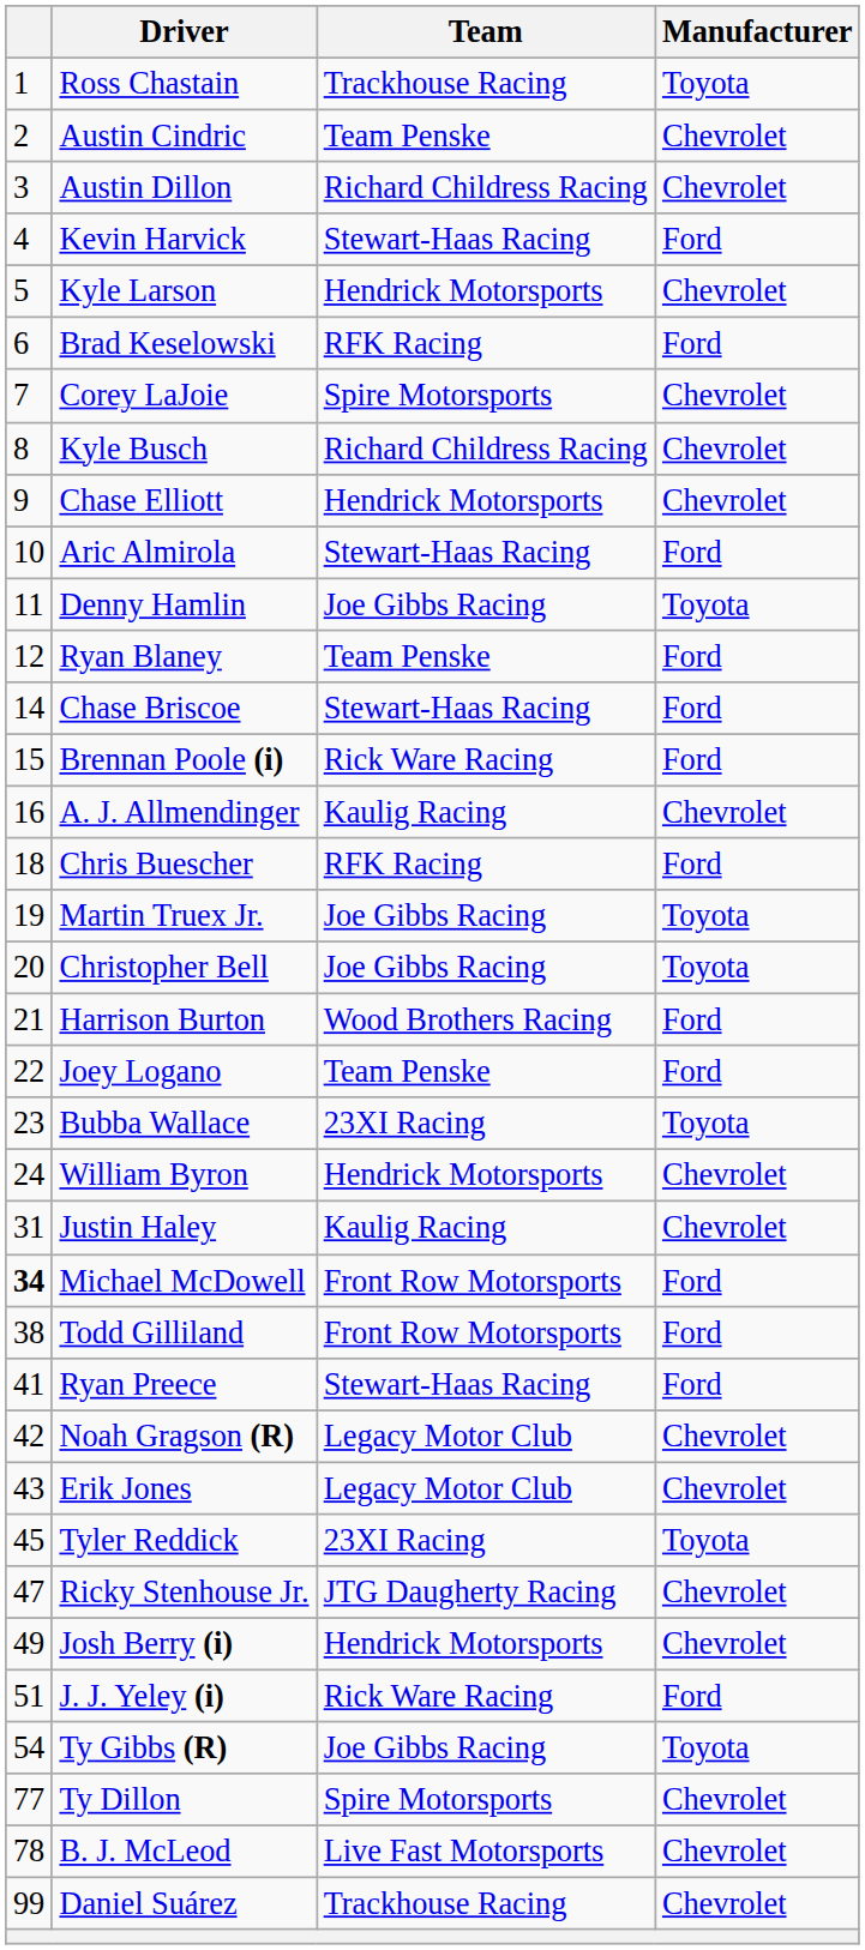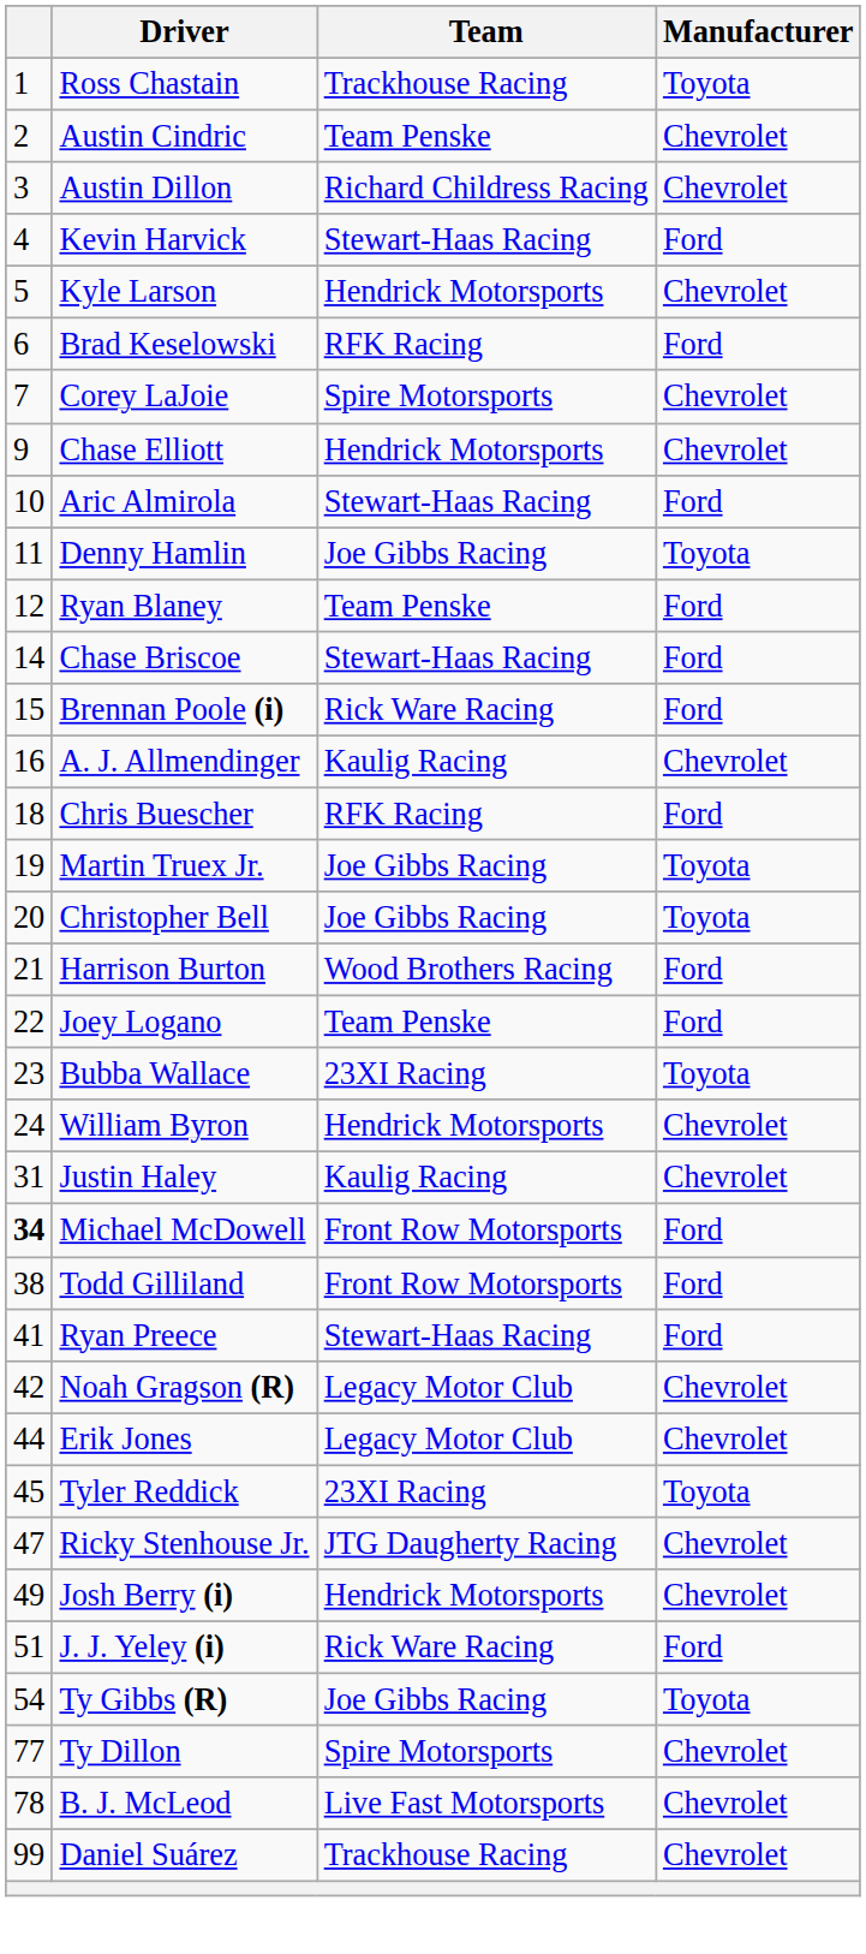- row: 8 | Kyle Busch | Richard Childress Racing | Chevrolet
Erik Jones | column 1: 43 -> 44
